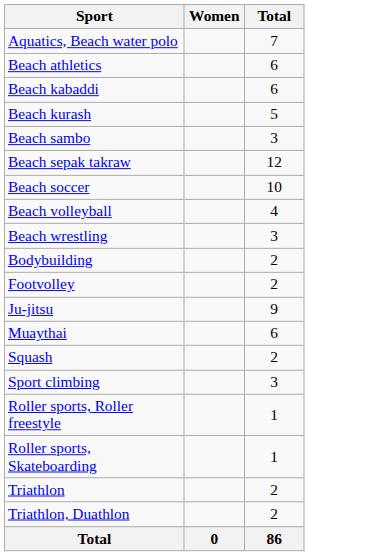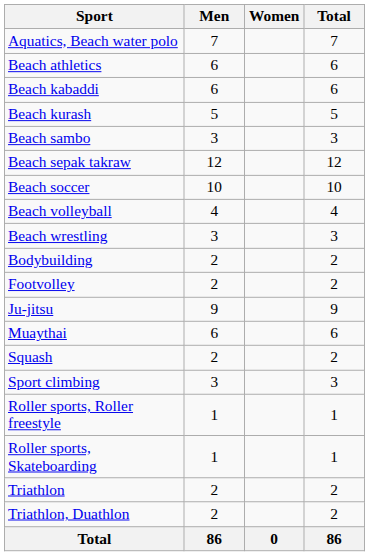+ column: Men | 7 | 6 | 6 | 5 | 3 | 12 | 10 | 4 | 3 | 2 | 2 | 9 | 6 | 2 | 3 | 1 | 1 | 2 | 2 | 86
